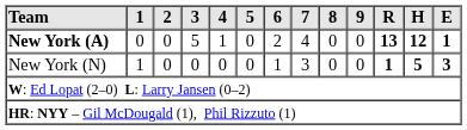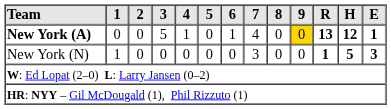New York (A) | 6: 2 -> 1
New York (A) | 9: no background -> gold background
New York (N) | 6: 1 -> 0
